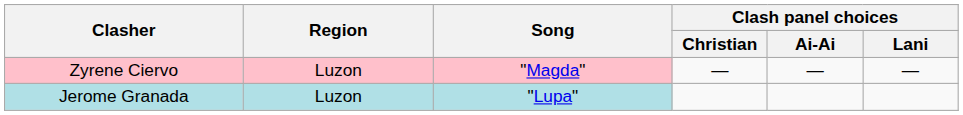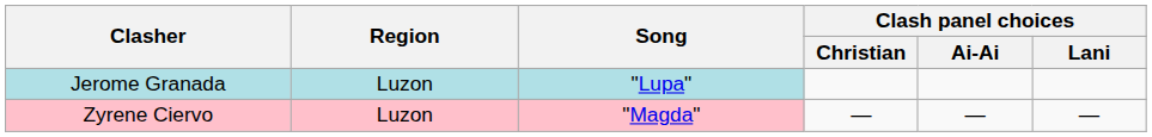rows swapped: Jerome Granada <-> Zyrene Ciervo
